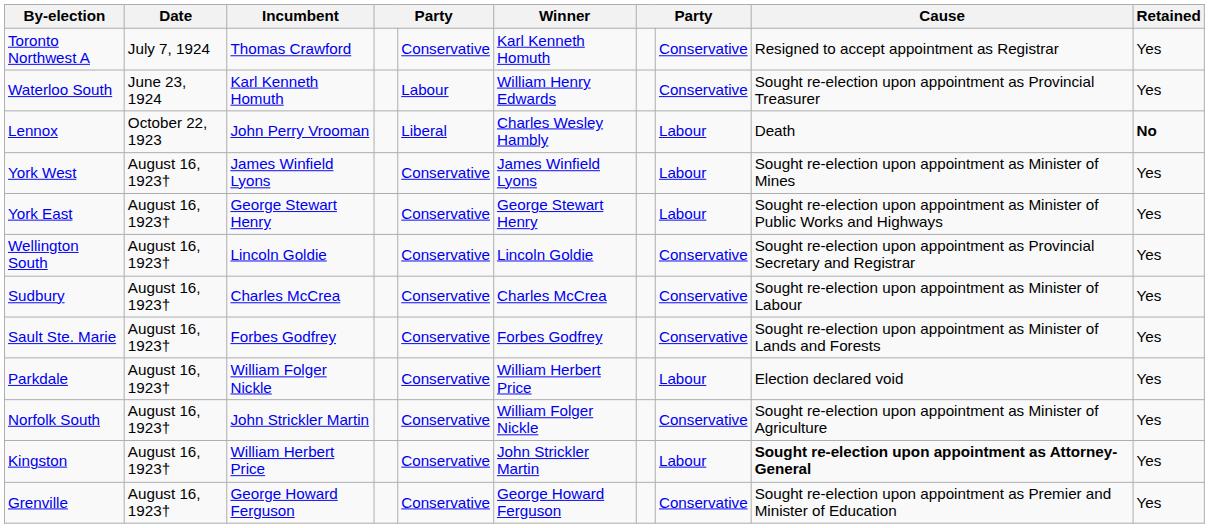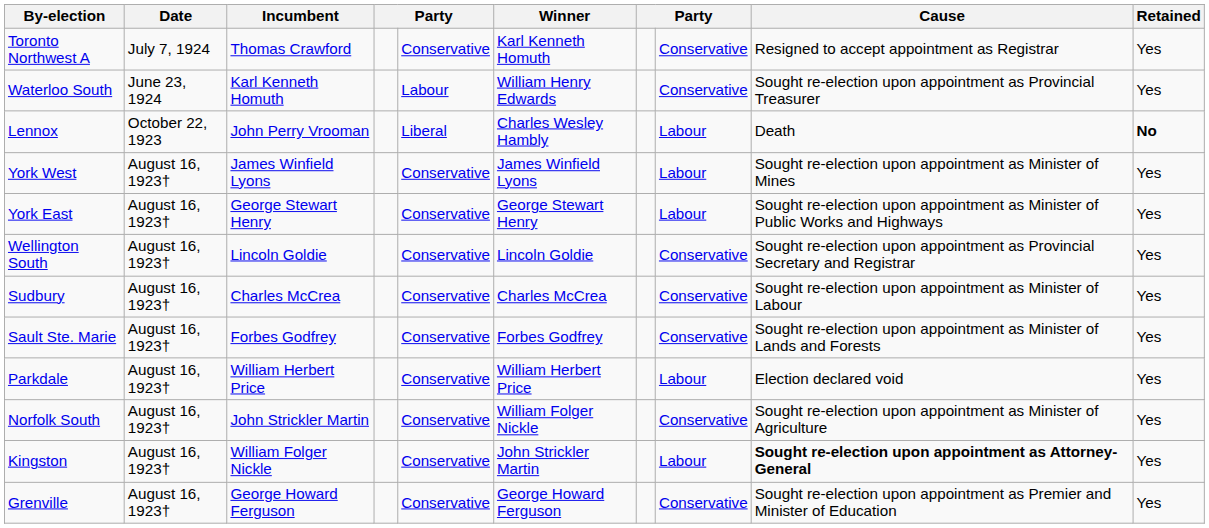Parkdale | Incumbent: William Folger Nickle -> William Herbert Price
Kingston | Incumbent: William Herbert Price -> William Folger Nickle
